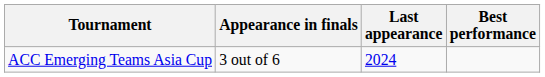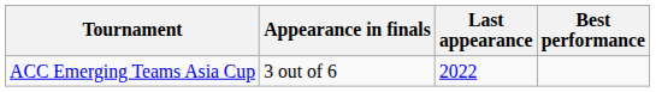ACC Emerging Teams Asia Cup | Last appearance: 2024 -> 2022
